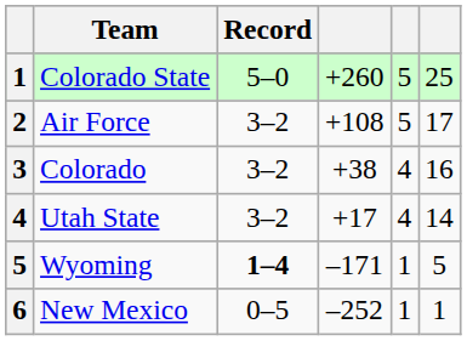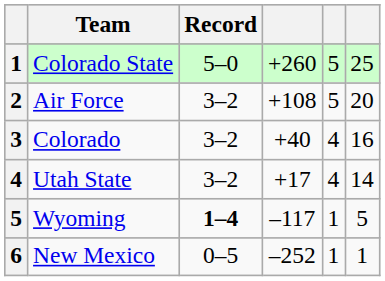Air Force | column 6: 17 -> 20
Colorado | column 4: +38 -> +40
Wyoming | column 4: –171 -> –117
